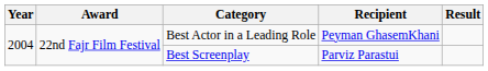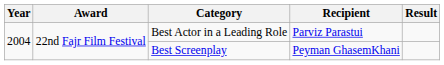Best Actor in a Leading Role | Recipient: Peyman GhasemKhani -> Parviz Parastui
Best Screenplay | Recipient: Parviz Parastui -> Peyman GhasemKhani
